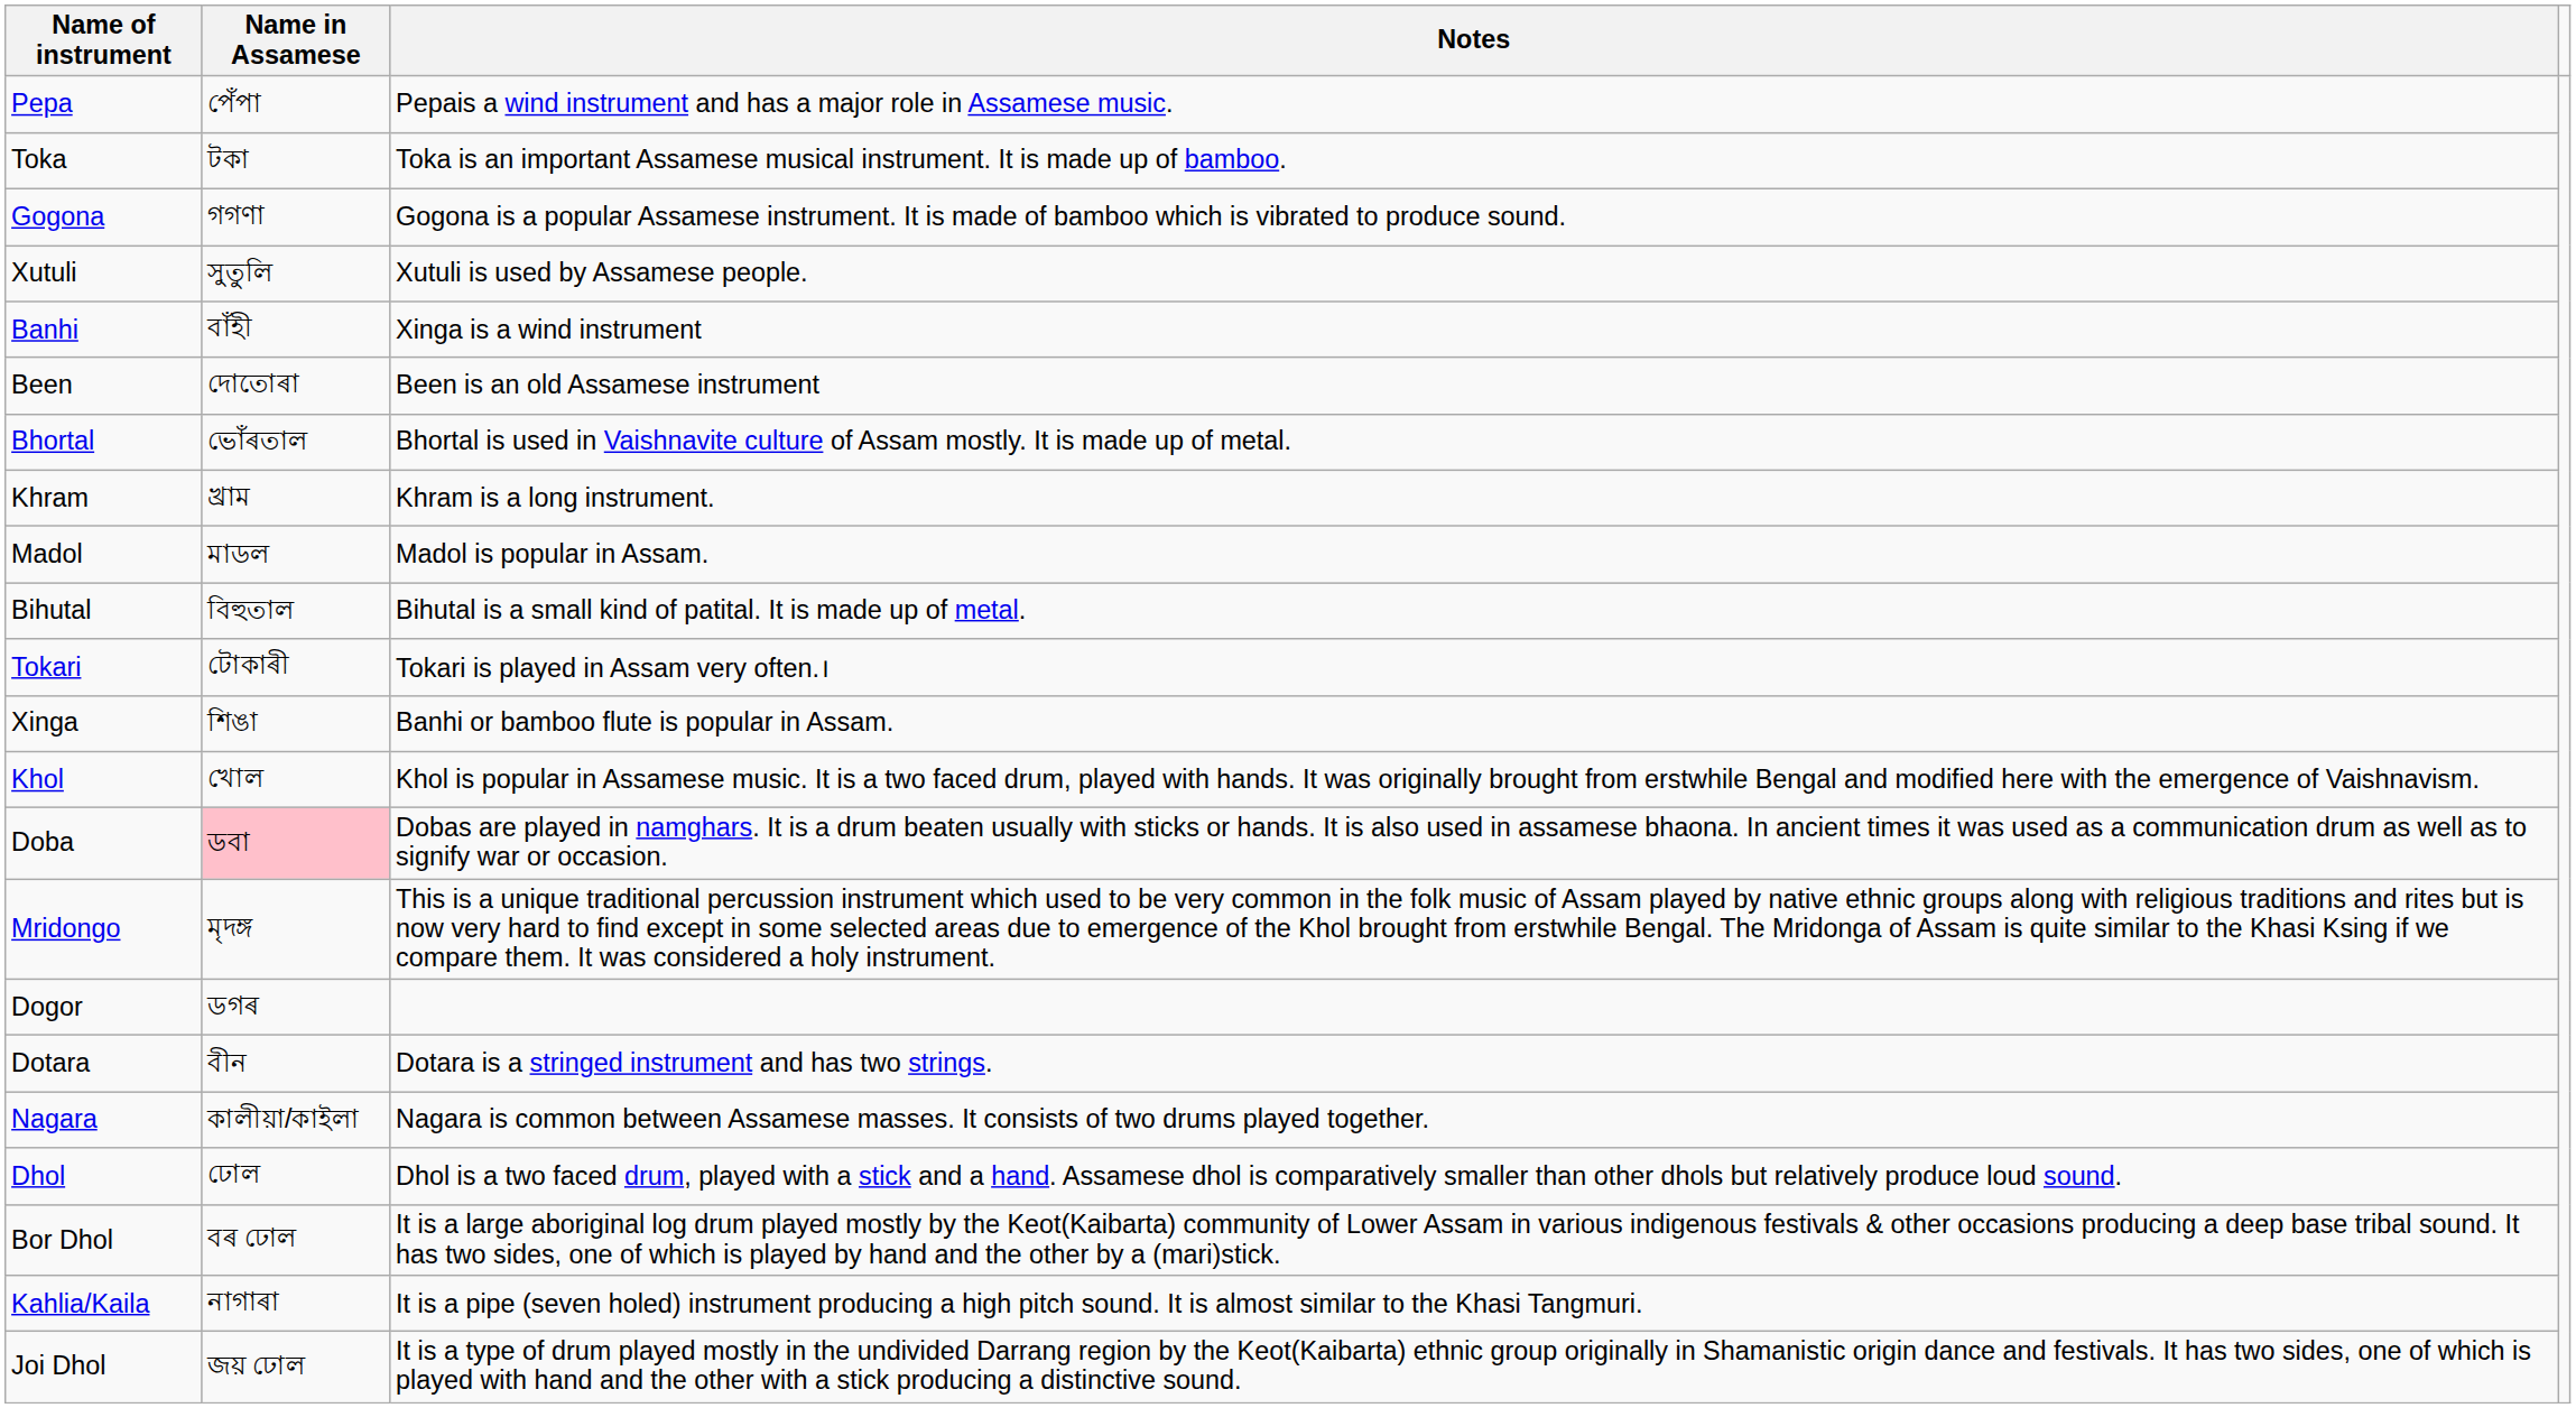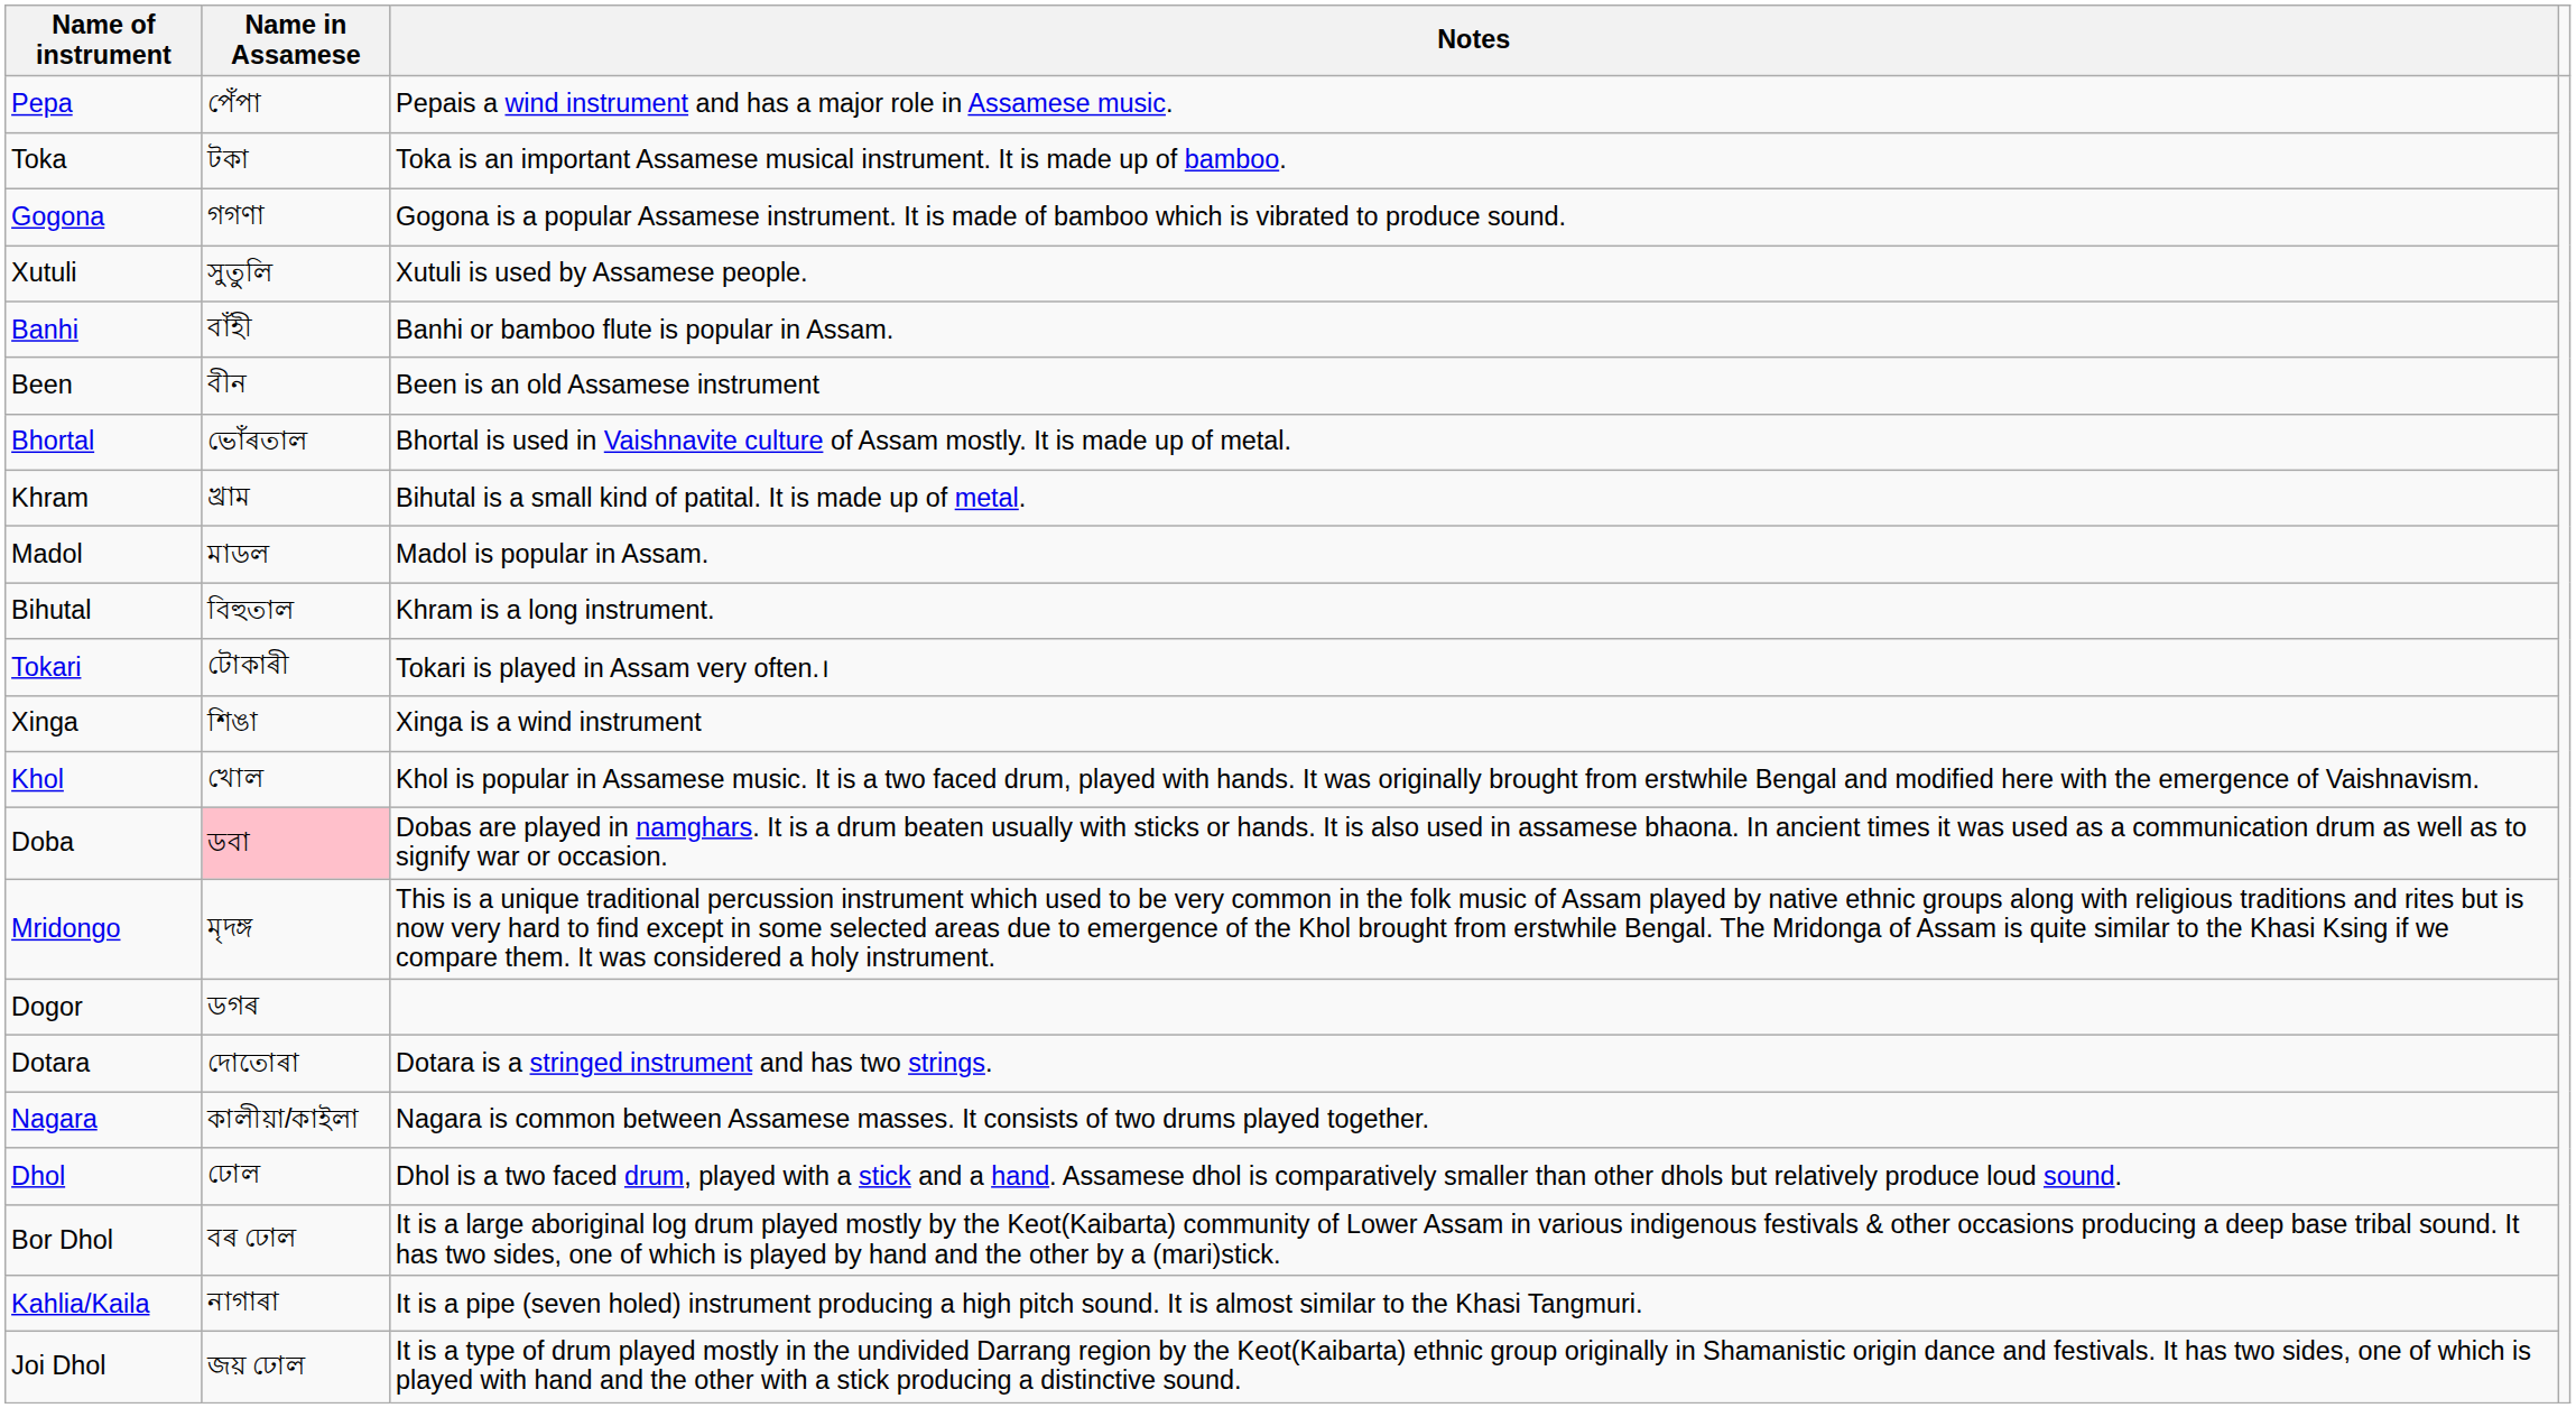Banhi | Notes: Xinga is a wind instrument -> Banhi or bamboo flute is popular in Assam.
Been | Name in Assamese: দোতোৰা -> বীন
Khram | Notes: Khram is a long instrument. -> Bihutal is a small kind of patital. It is made up of metal.
Bihutal | Notes: Bihutal is a small kind of patital. It is made up of metal. -> Khram is a long instrument.
Xinga | Notes: Banhi or bamboo flute is popular in Assam. -> Xinga is a wind instrument
Dotara | Name in Assamese: বীন -> দোতোৰা
